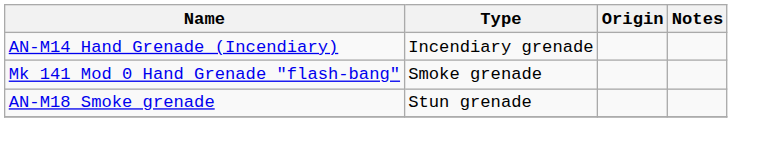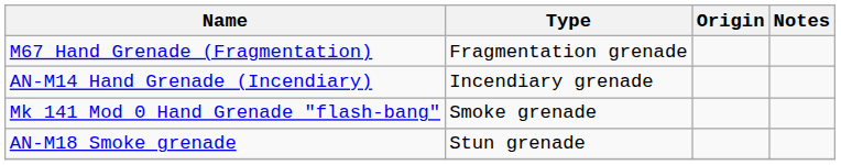+ row: M67 Hand Grenade (Fragmentation) | Fragmentation grenade
